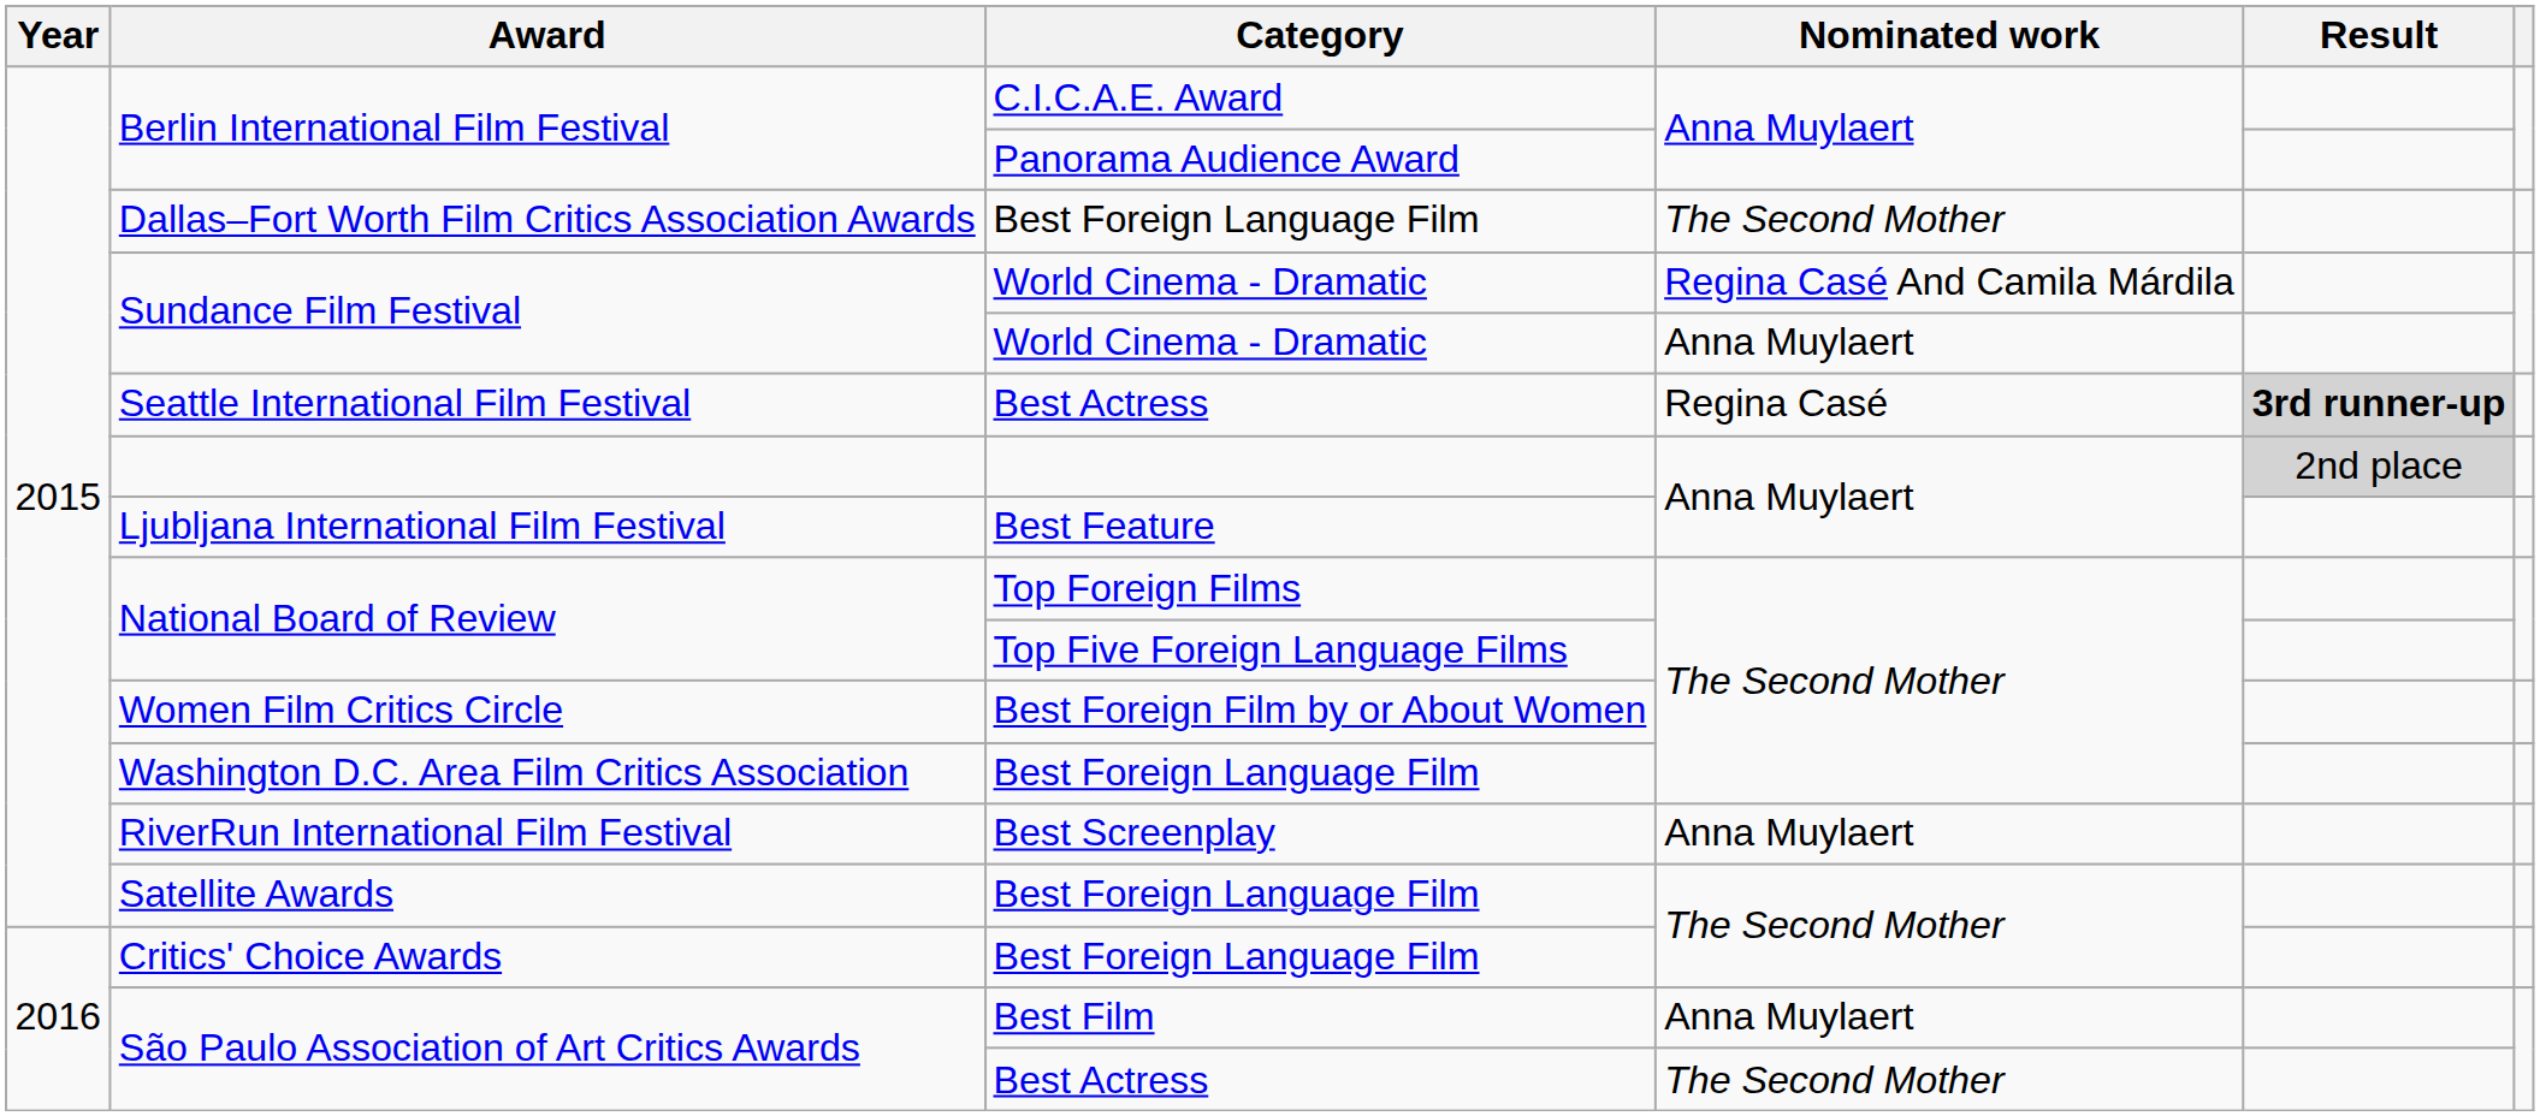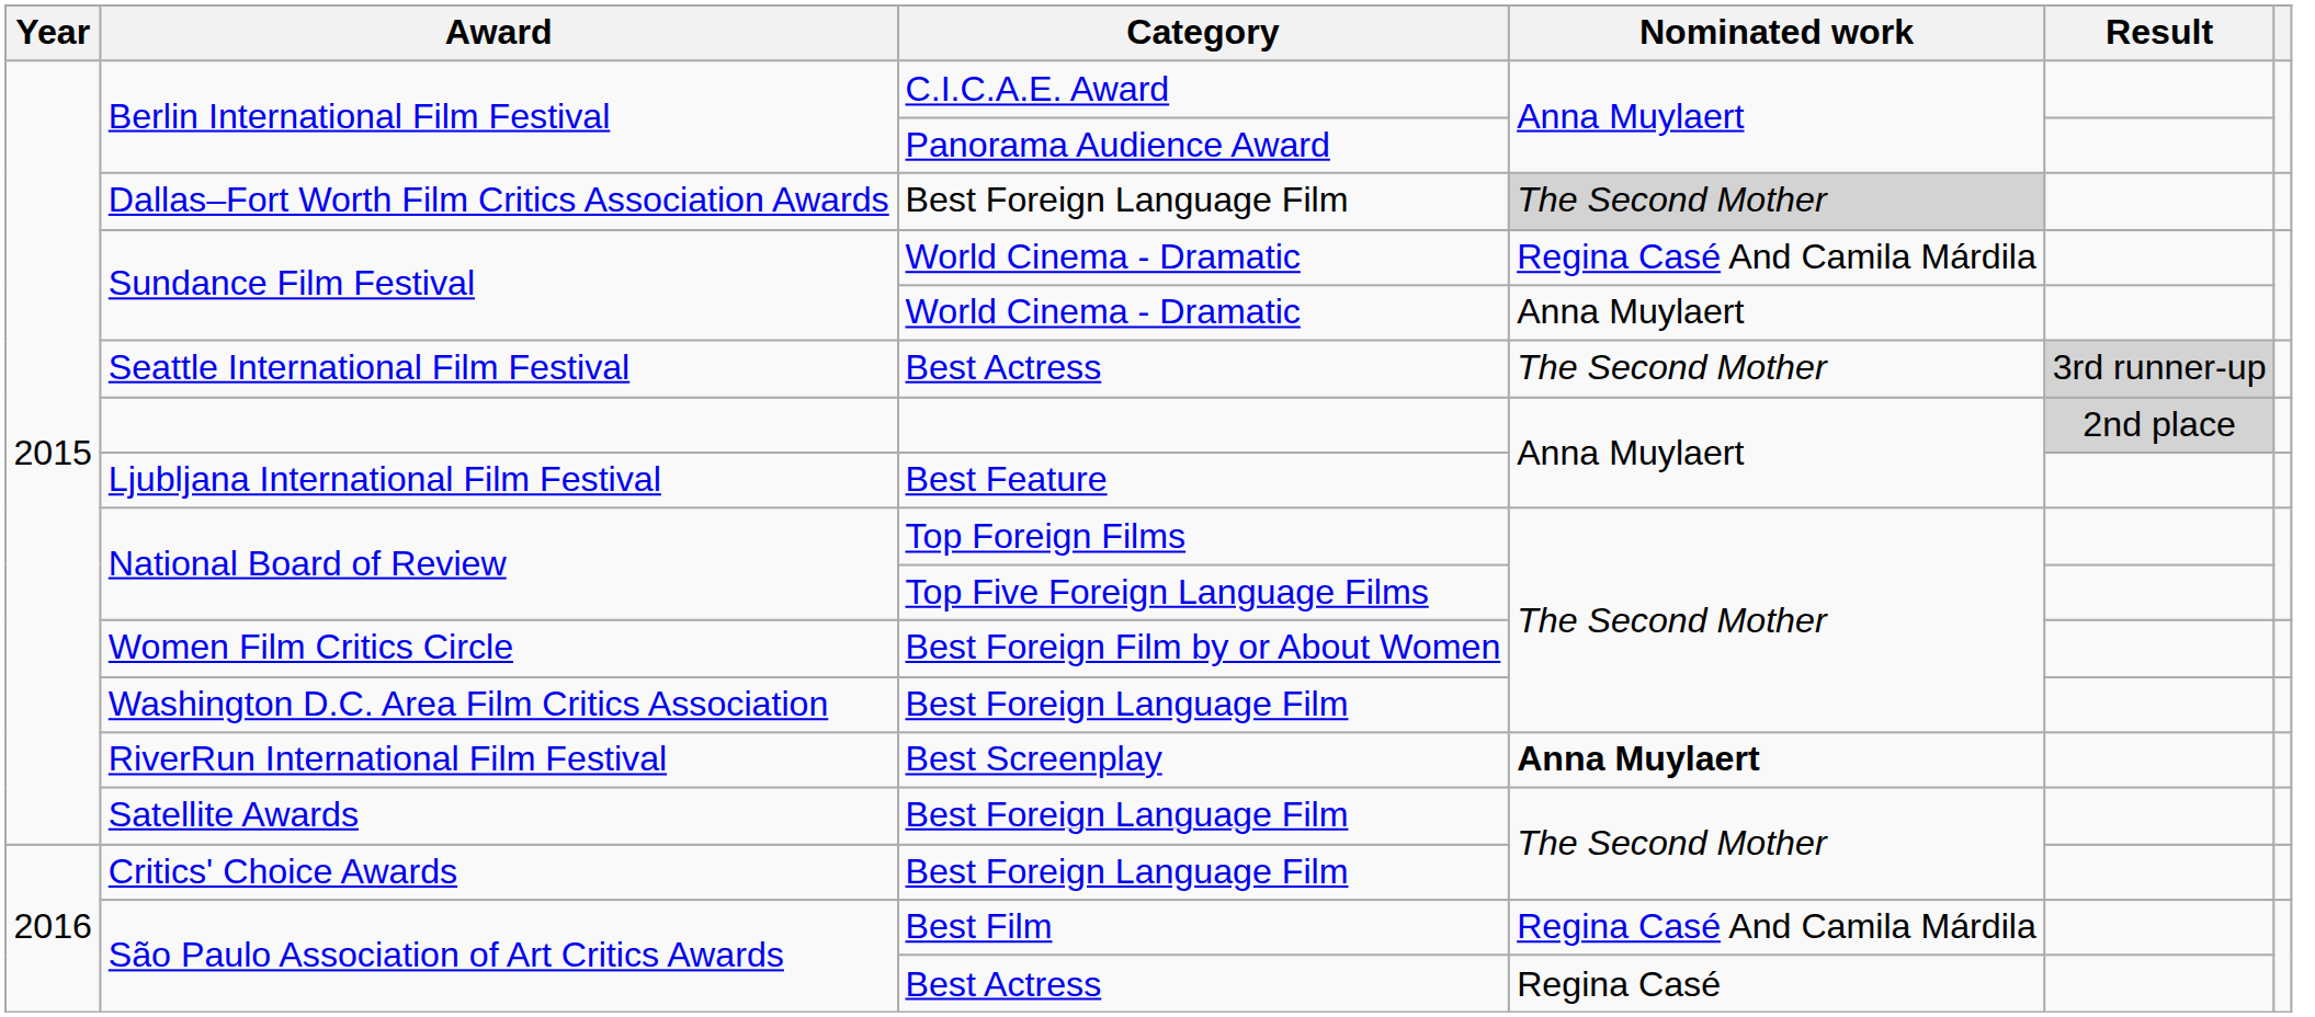Dallas–Fort Worth Film Critics Association Awards | Nominated work: no background -> lightgrey background
Seattle International Film Festival | Nominated work: Regina Casé -> The Second Mother
Seattle International Film Festival | Result: bold -> normal
RiverRun International Film Festival | Nominated work: normal -> bold
São Paulo Association of Art Critics Awards / Best Film | Nominated work: Anna Muylaert -> Regina Casé And Camila Márdila
São Paulo Association of Art Critics Awards / Best Actress | Nominated work: The Second Mother -> Regina Casé
